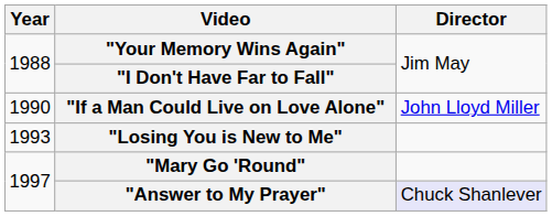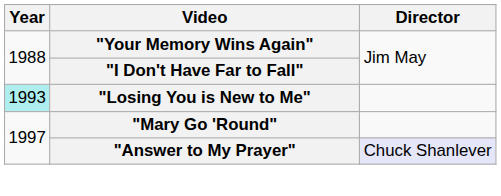- row: 1990 | "If a Man Could Live on Love Alone" | John Lloyd Miller
"Losing You is New to Me" | Year: no background -> paleturquoise background
